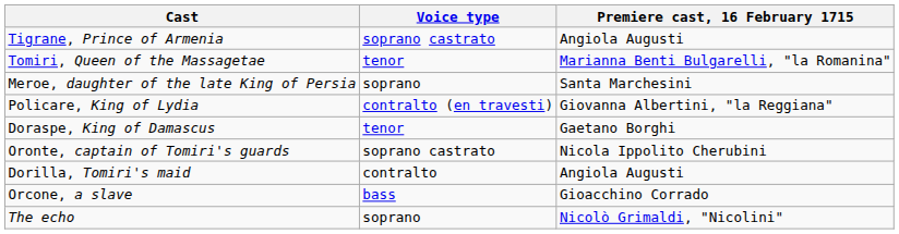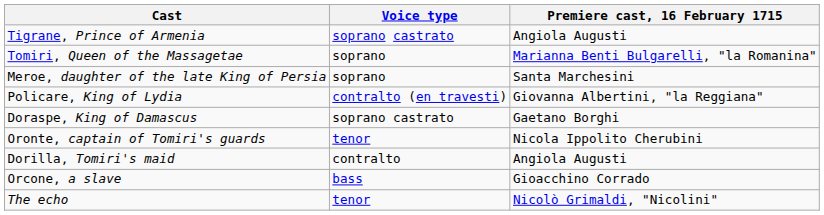Tomiri, Queen of the Massagetae | Voice type: tenor -> soprano
Doraspe, King of Damascus | Voice type: tenor -> soprano castrato
Oronte, captain of Tomiri's guards | Voice type: soprano castrato -> tenor
The echo | Voice type: soprano -> tenor
